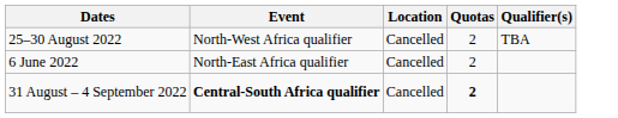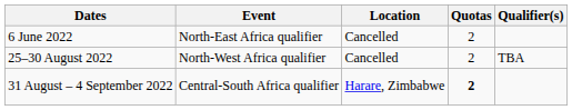rows swapped: 6 June 2022 <-> 25–30 August 2022
31 August – 4 September 2022 | Event: bold -> normal
31 August – 4 September 2022 | Location: Cancelled -> Harare, Zimbabwe
